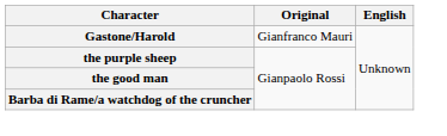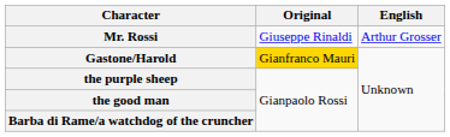+ row: Mr. Rossi | Giuseppe Rinaldi | Arthur Grosser
Gastone/Harold | Original: no background -> gold background
